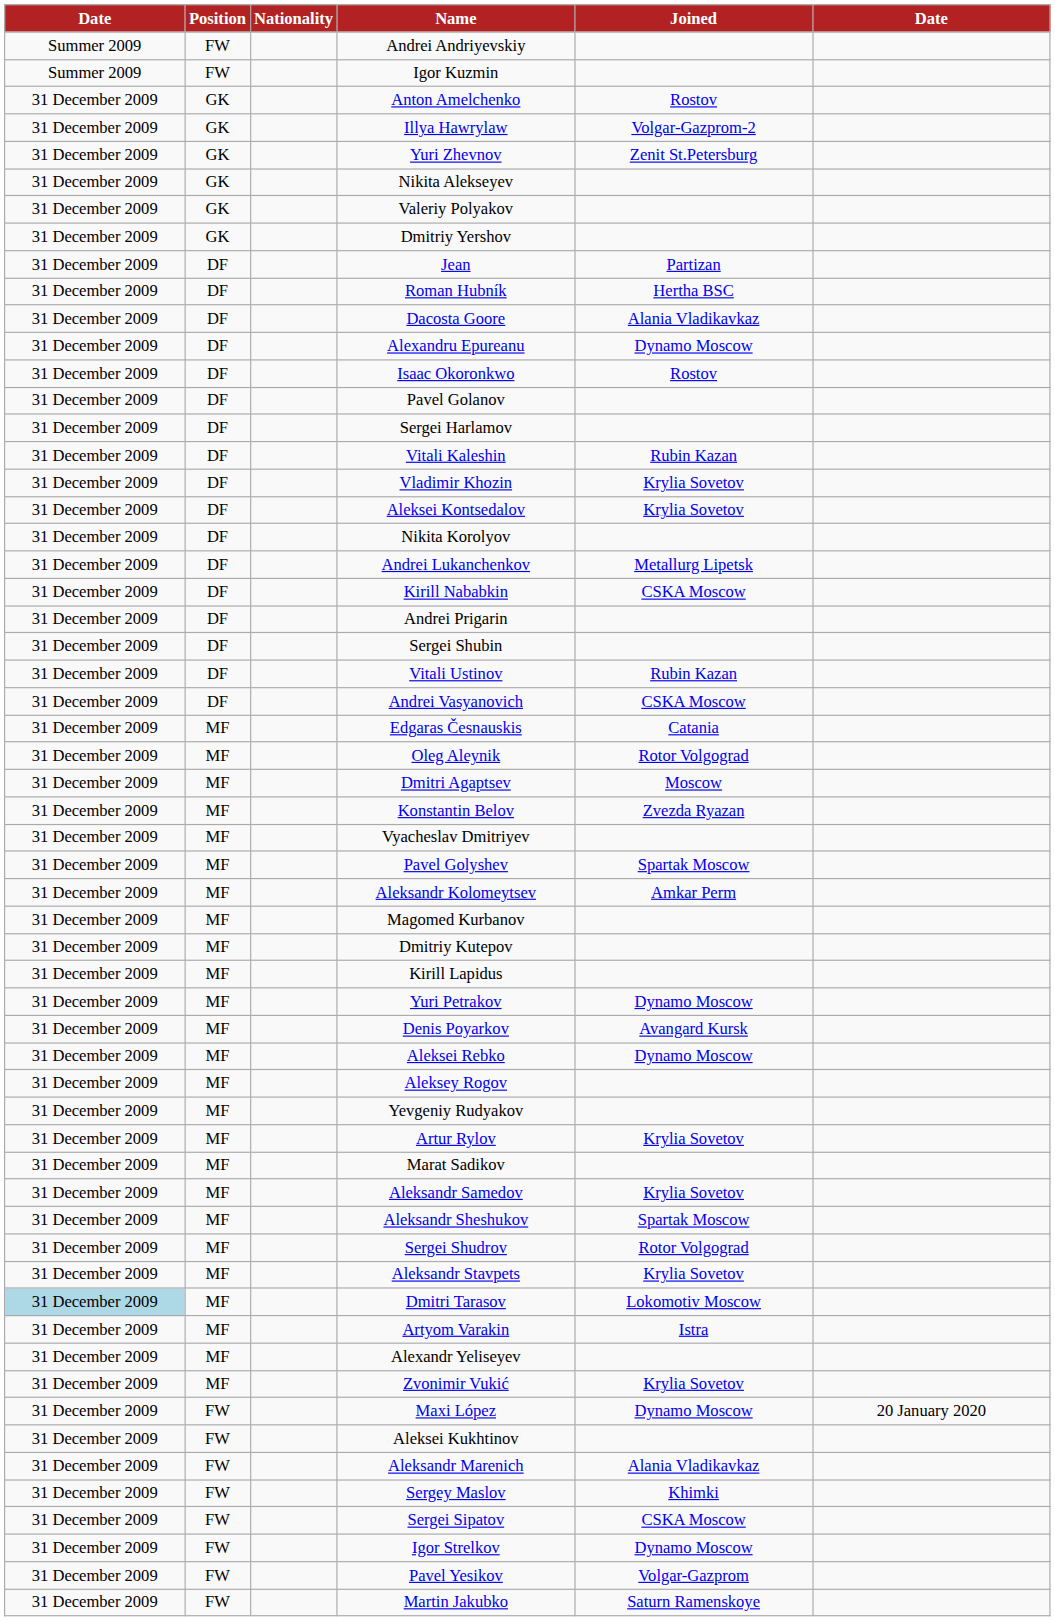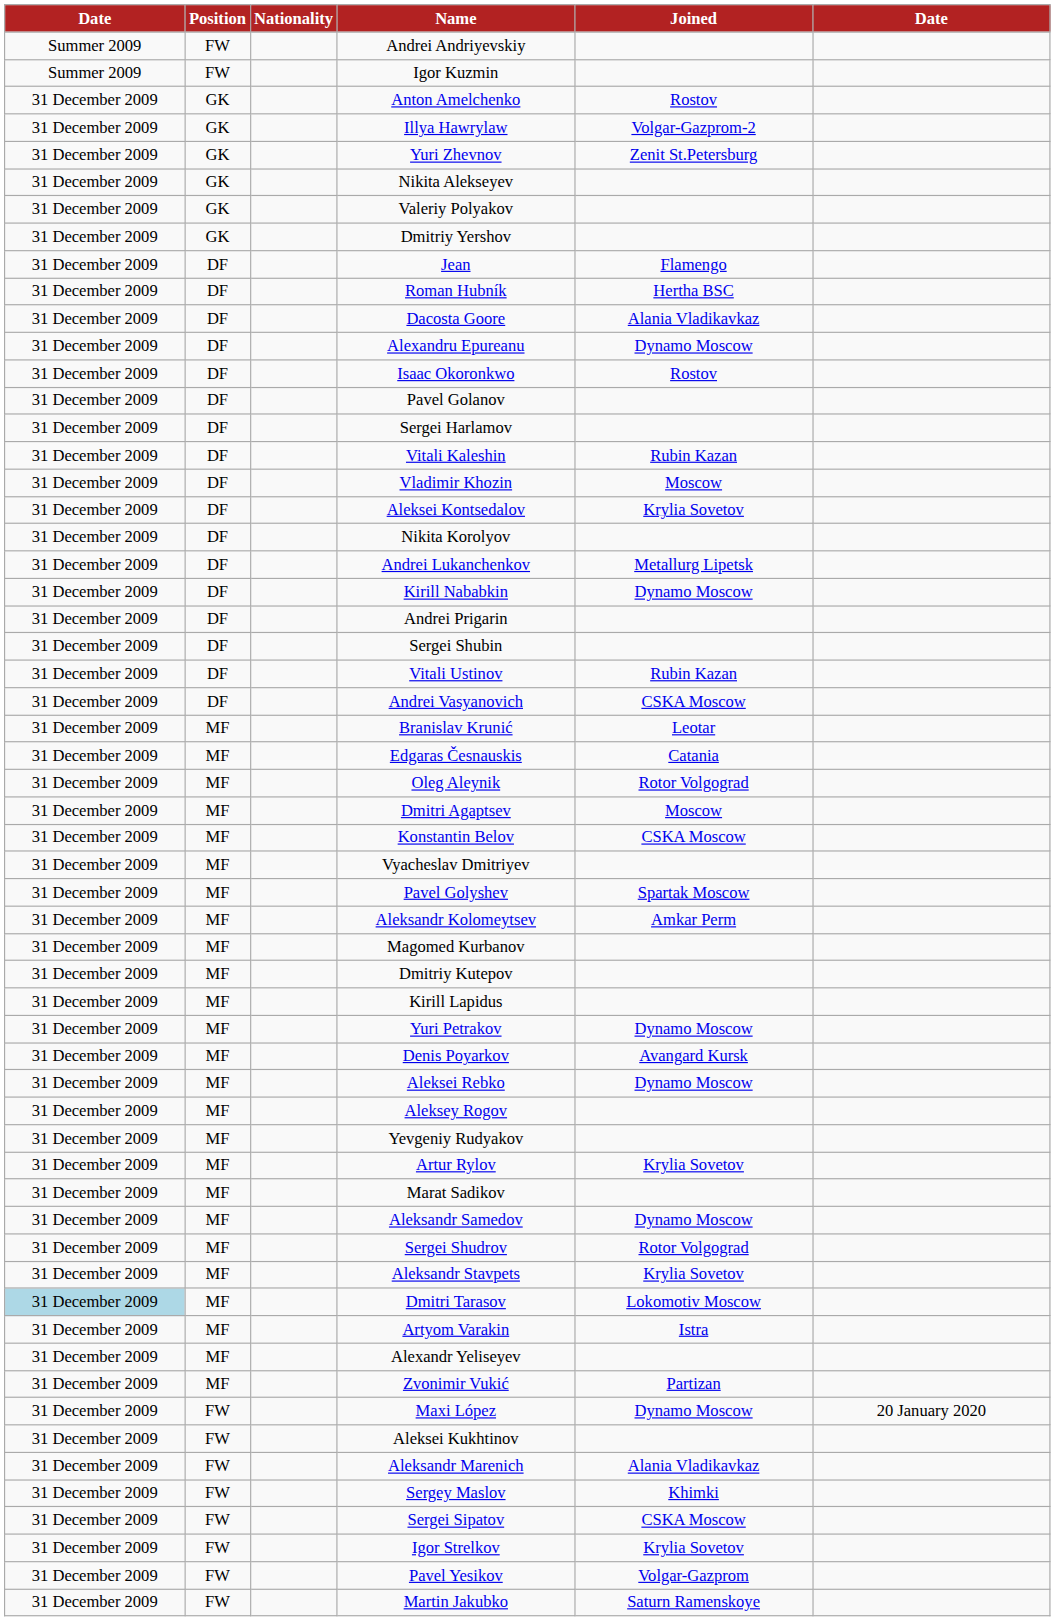Jean | Joined: Partizan -> Flamengo
Vladimir Khozin | Joined: Krylia Sovetov -> Moscow
Kirill Nababkin | Joined: CSKA Moscow -> Dynamo Moscow
+ row: 31 December 2009 | MF | Branislav Krunić | Leotar
Konstantin Belov | Joined: Zvezda Ryazan -> CSKA Moscow
Aleksandr Samedov | Joined: Krylia Sovetov -> Dynamo Moscow
- row: 31 December 2009 | MF | Aleksandr Sheshukov | Spartak Moscow
Zvonimir Vukić | Joined: Krylia Sovetov -> Partizan
Igor Strelkov | Joined: Dynamo Moscow -> Krylia Sovetov
